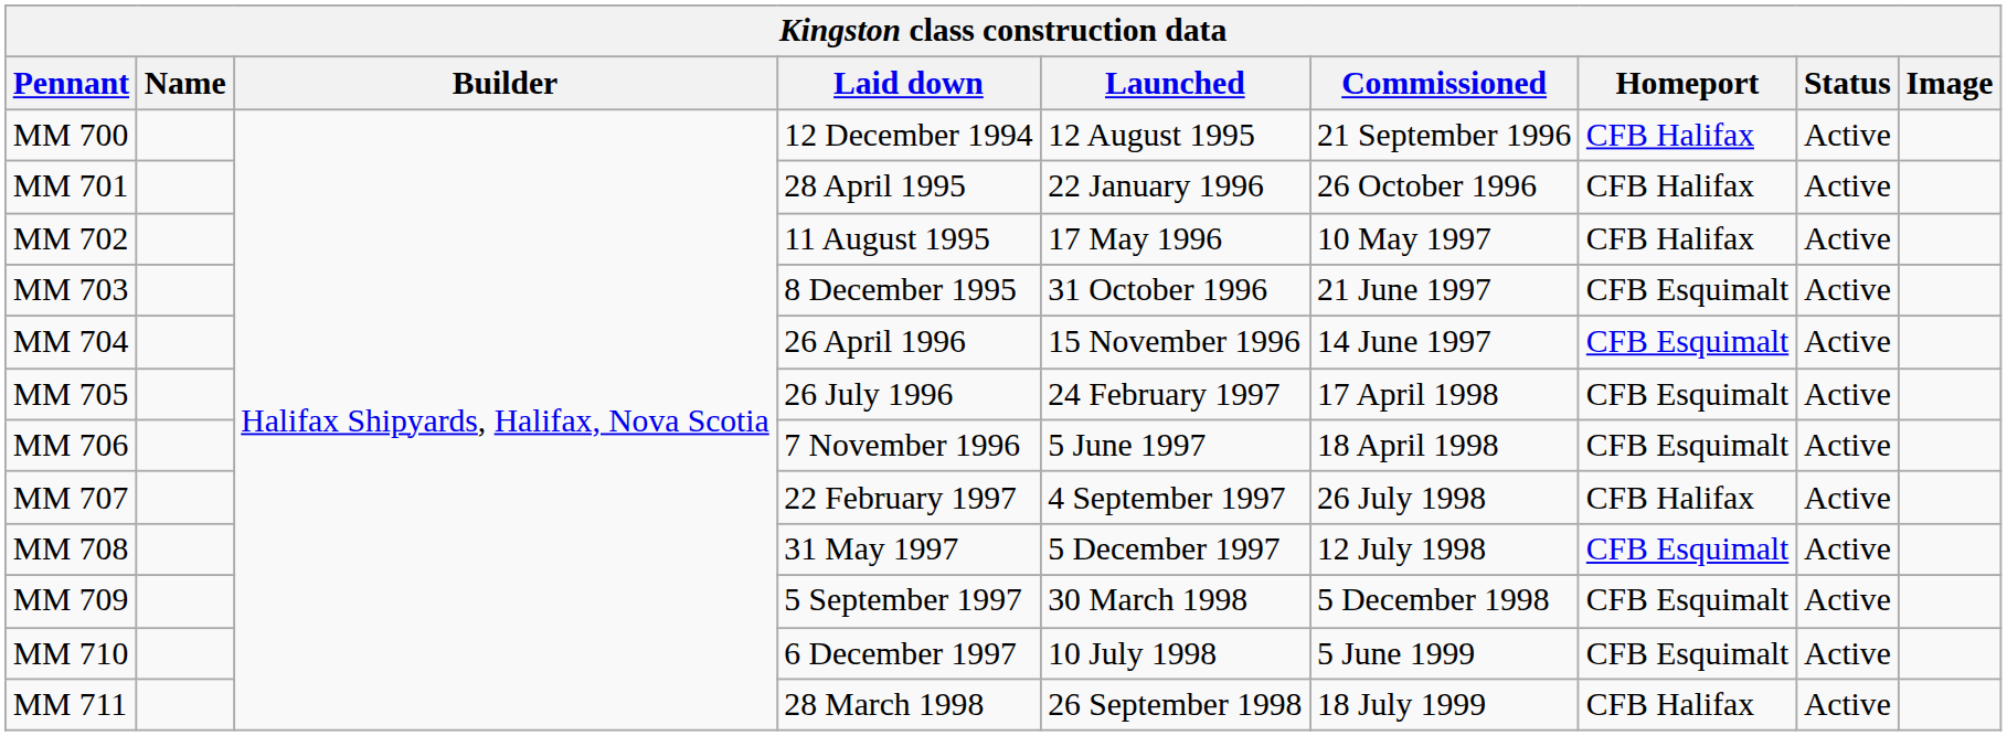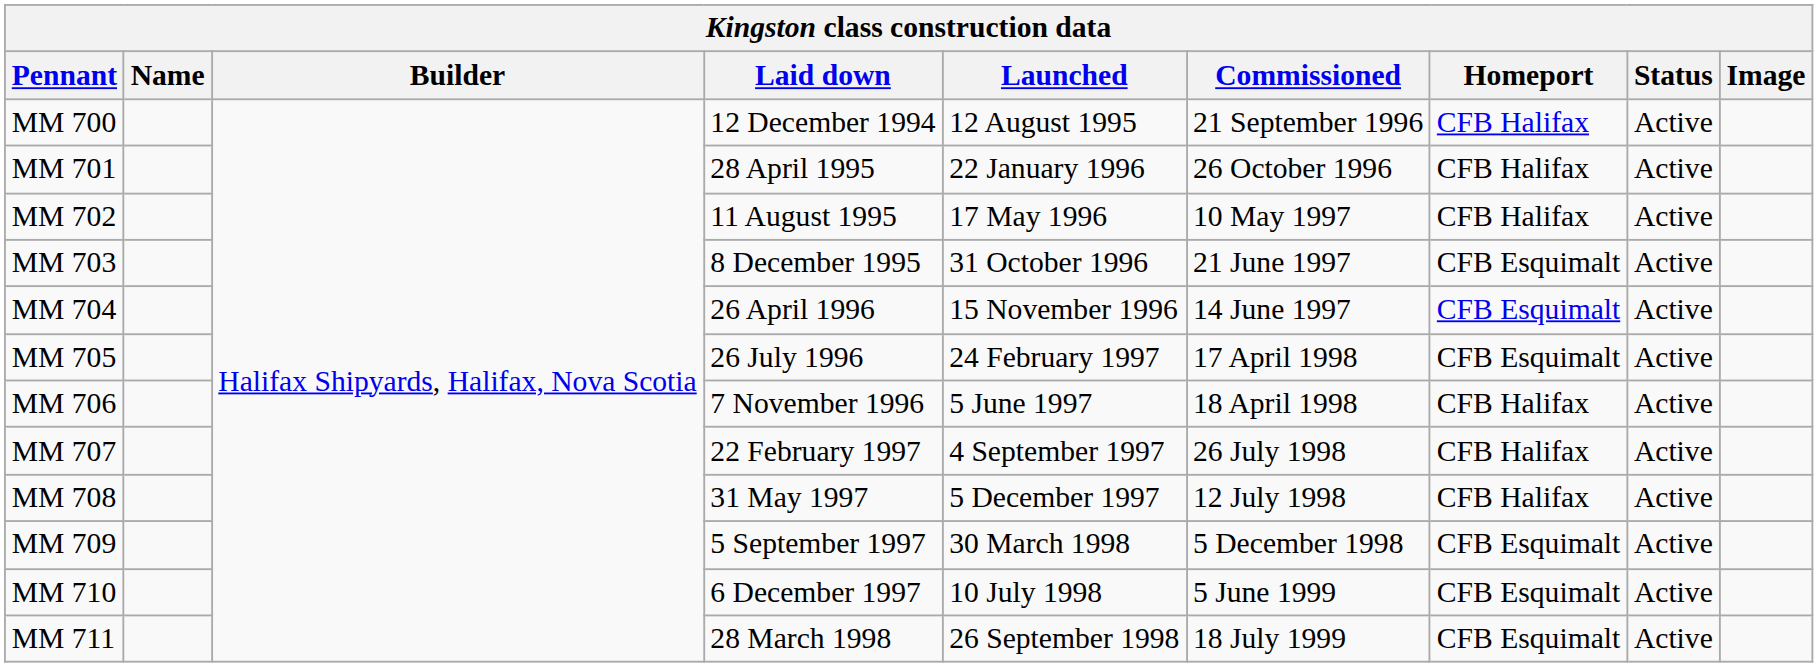MM 706 | Homeport: CFB Esquimalt -> CFB Halifax
MM 708 | Homeport: CFB Esquimalt -> CFB Halifax
MM 711 | Homeport: CFB Halifax -> CFB Esquimalt
